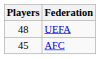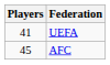UEFA | Players: 48 -> 41
